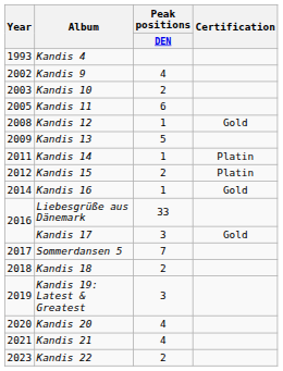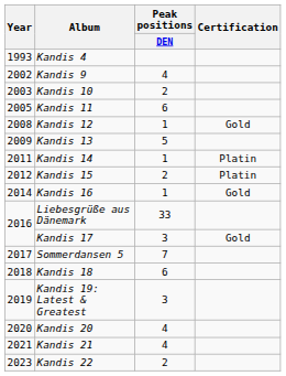Kandis 18 | Peak positions / DEN: 2 -> 6
